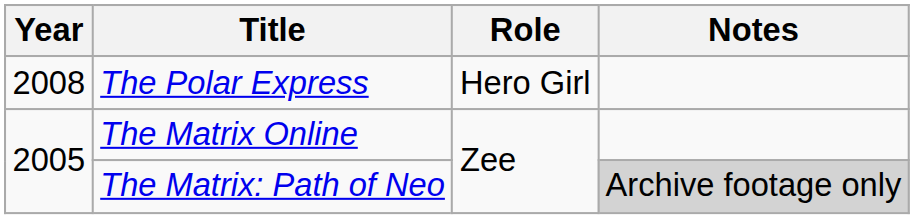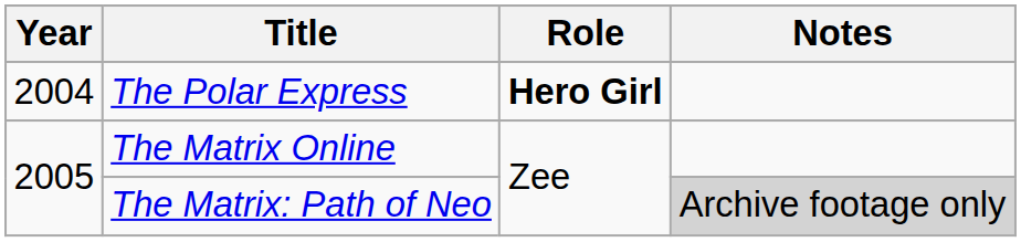The Polar Express | Year: 2008 -> 2004
The Polar Express | Role: normal -> bold
